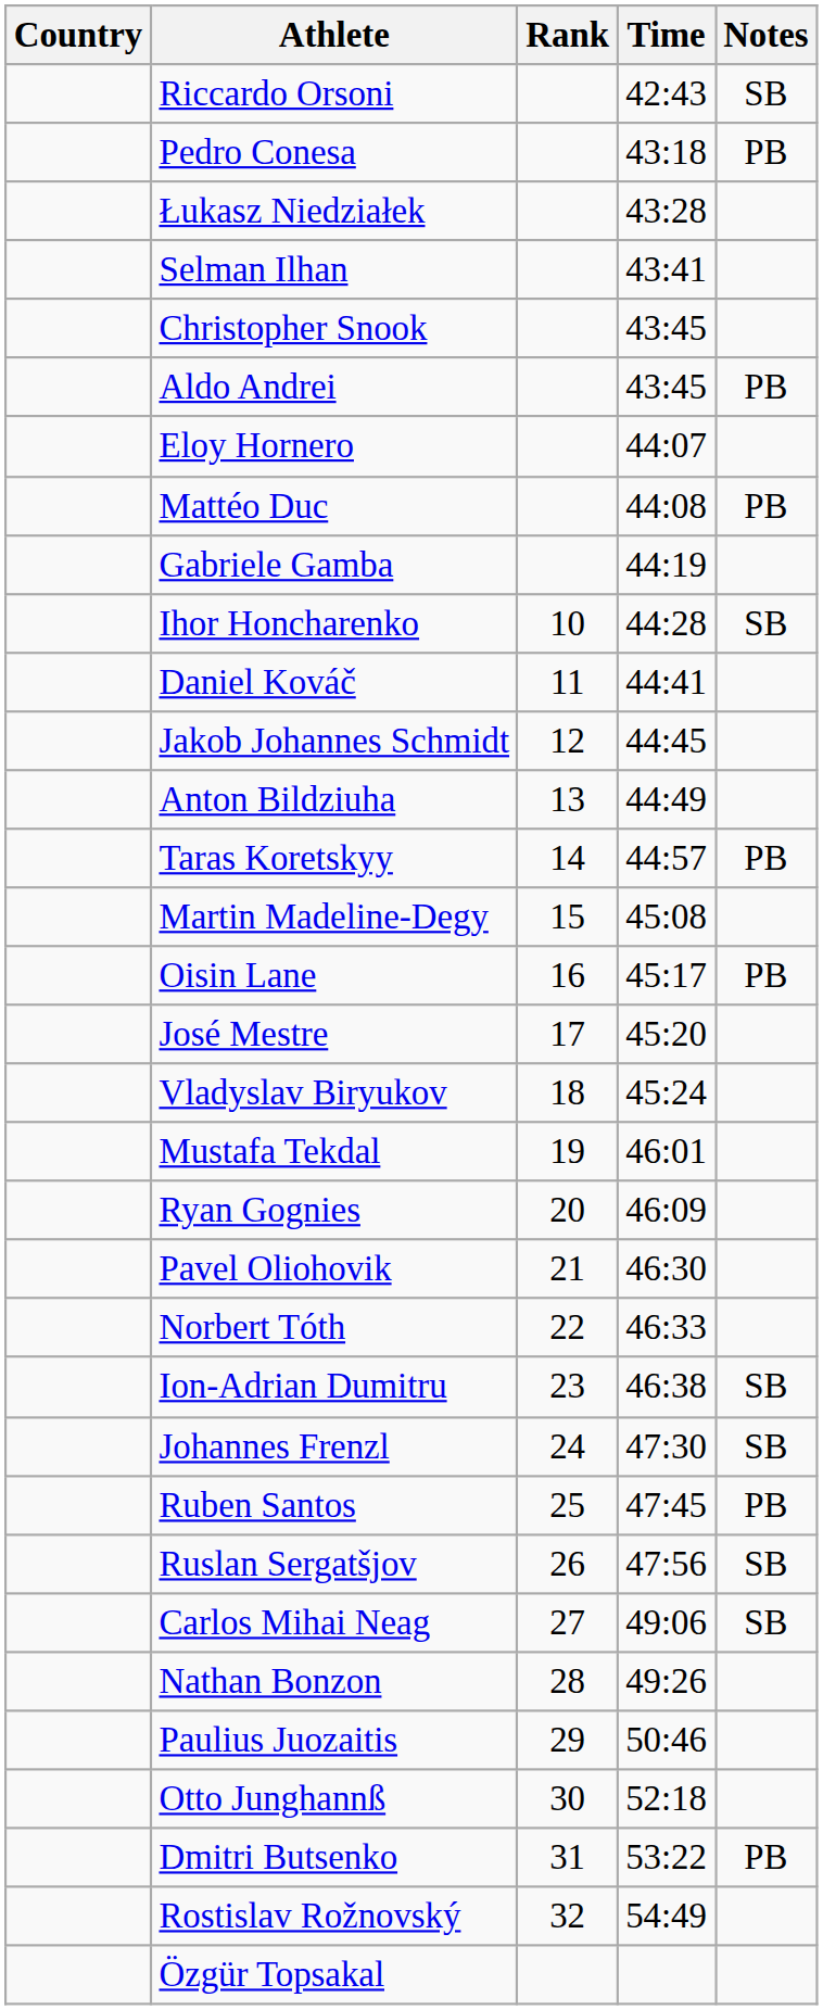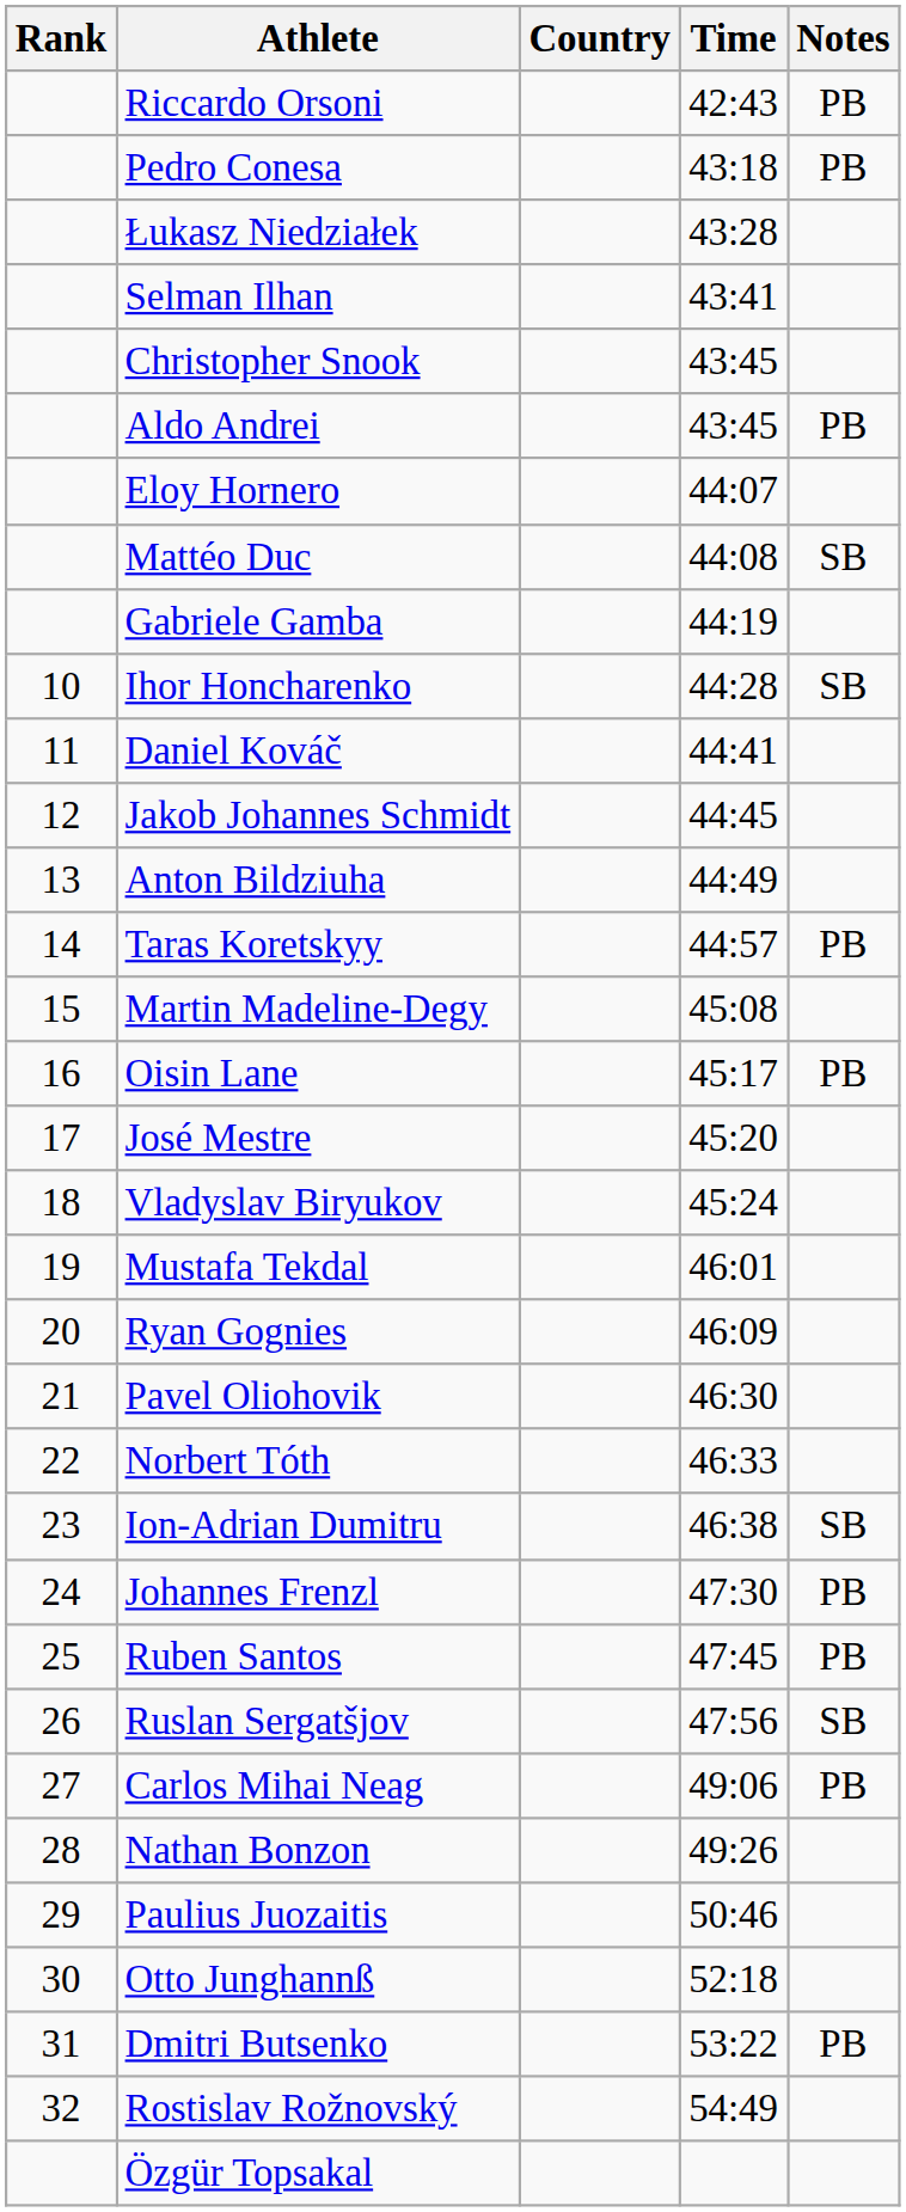columns swapped: Rank <-> Country
Riccardo Orsoni | Notes: SB -> PB
Mattéo Duc | Notes: PB -> SB
Johannes Frenzl | Notes: SB -> PB
Carlos Mihai Neag | Notes: SB -> PB
